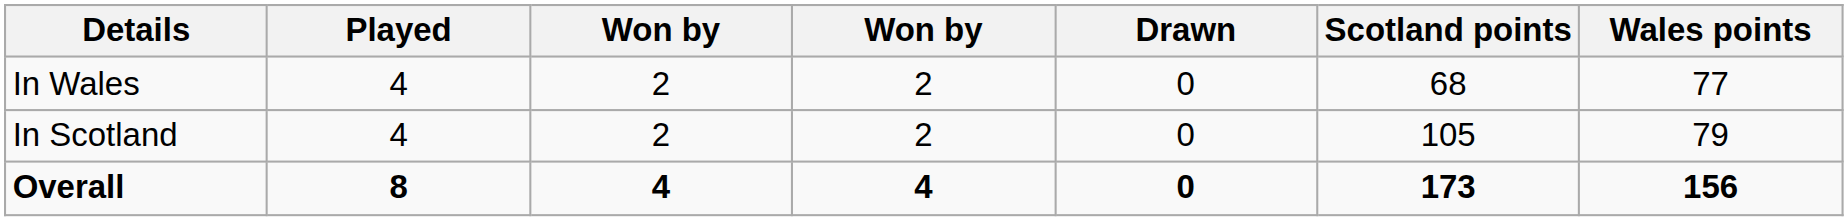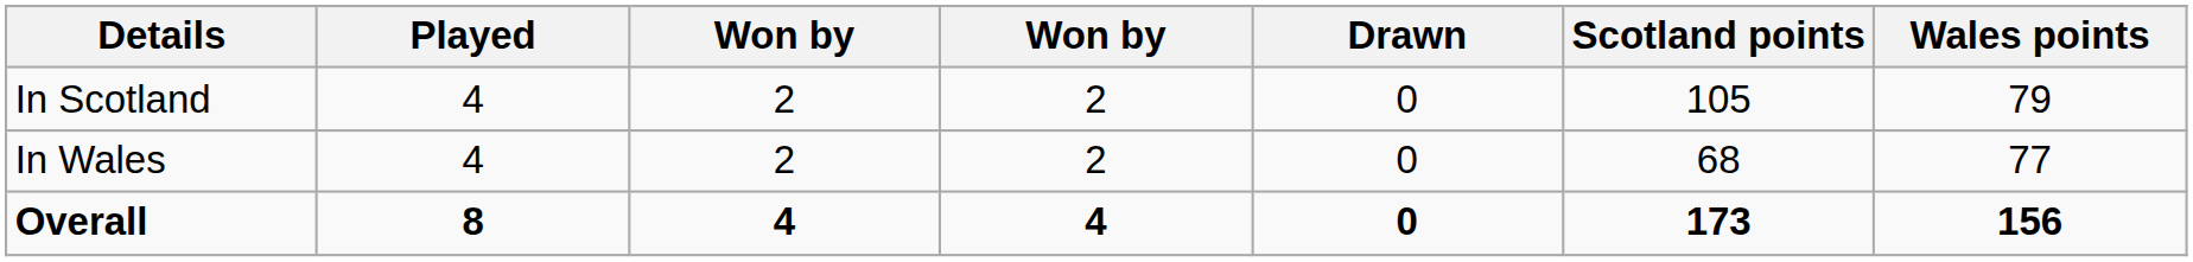rows swapped: In Scotland <-> In Wales
